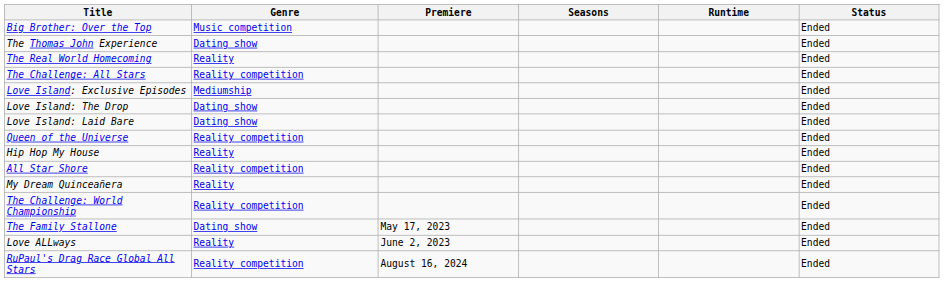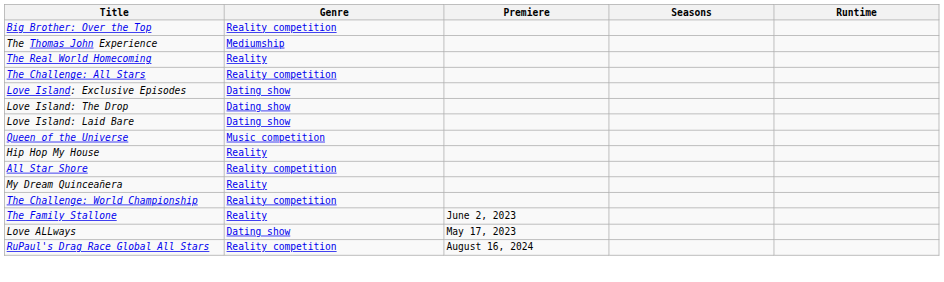- column: Status | Ended | Ended | Ended | Ended | Ended | Ended | Ended | Ended | Ended | Ended | Ended | Ended | Ended | Ended | Ended
Big Brother: Over the Top | Genre: Music competition -> Reality competition
The Thomas John Experience | Genre: Dating show -> Mediumship
Love Island: Exclusive Episodes | Genre: Mediumship -> Dating show
Queen of the Universe | Genre: Reality competition -> Music competition
The Family Stallone | Genre: Dating show -> Reality
The Family Stallone | Premiere: May 17, 2023 -> June 2, 2023
Love ALLways | Genre: Reality -> Dating show
Love ALLways | Premiere: June 2, 2023 -> May 17, 2023
